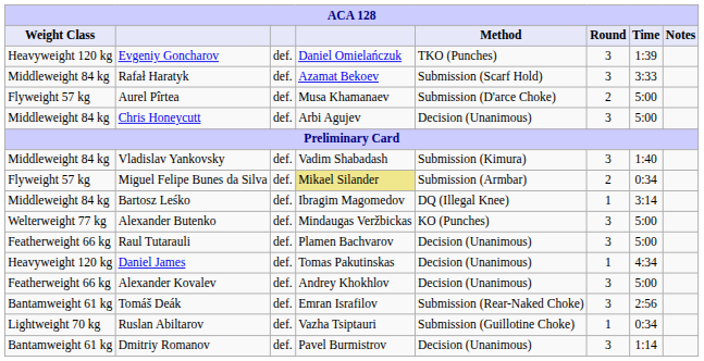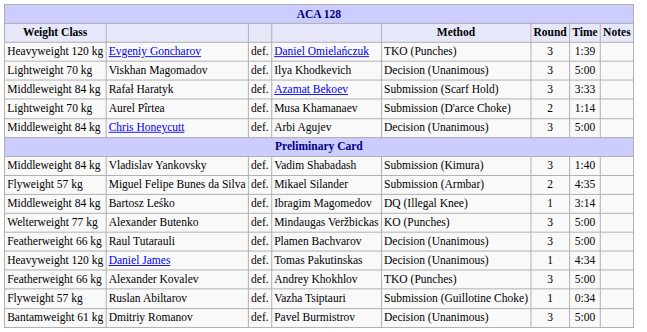+ row: Lightweight 70 kg | Viskhan Magomadov | def. | Ilya Khodkevich | Decision (Unanimous) | 3 | 5:00
Aurel Pîrtea | Weight Class: Flyweight 57 kg -> Lightweight 70 kg
Aurel Pîrtea | Time: 5:00 -> 1:14
Miguel Felipe Bunes da Silva | column 4: khaki background -> no background
Miguel Felipe Bunes da Silva | Time: 0:34 -> 4:35
Alexander Kovalev | Method: Decision (Unanimous) -> TKO (Punches)
- row: Bantamweight 61 kg | Tomáš Deák | def. | Emran Israfilov | Submission (Rear-Naked Choke) | 3 | 2:56
Ruslan Abiltarov | Weight Class: Lightweight 70 kg -> Flyweight 57 kg
Dmitriy Romanov | Time: 1:14 -> 5:00
